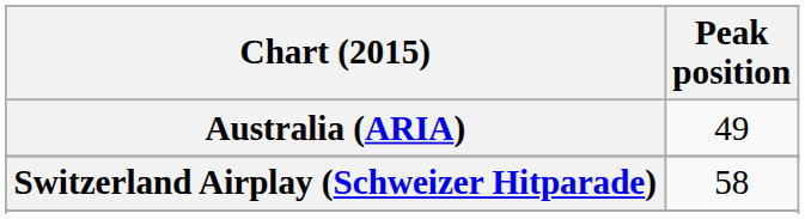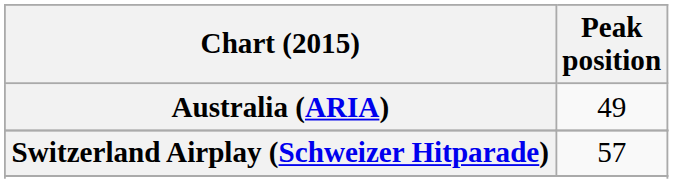Switzerland Airplay (Schweizer Hitparade) | Peak position: 58 -> 57
